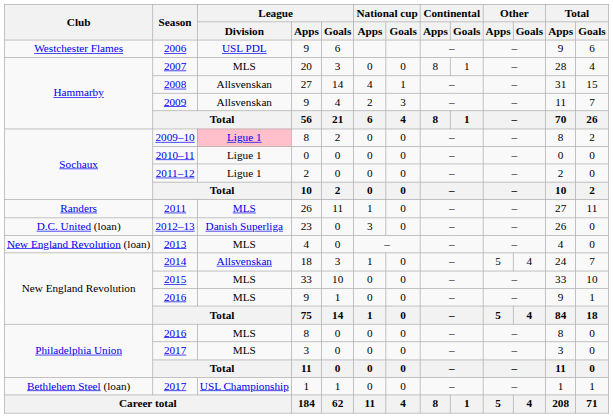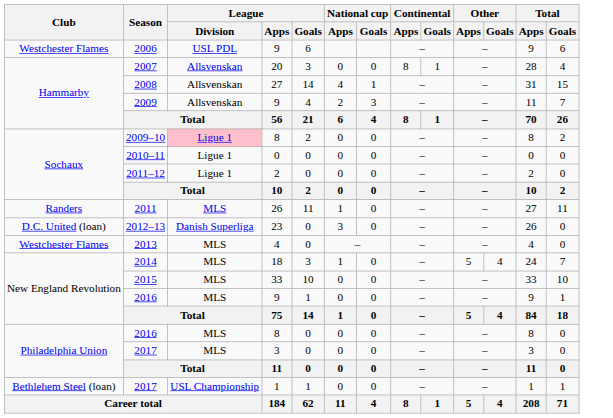2007 | League / Division: MLS -> Allsvenskan
2013 | Club: New England Revolution (loan) -> Westchester Flames
2014 | League / Division: Allsvenskan -> MLS
